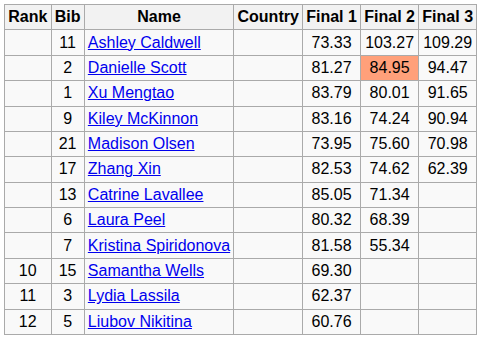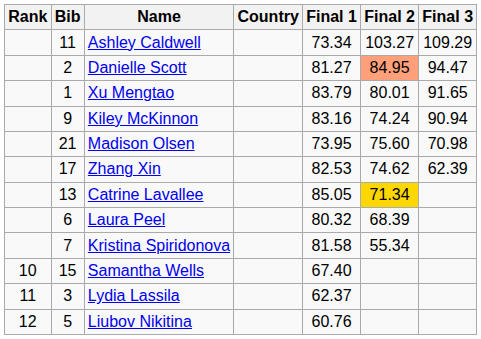Ashley Caldwell | Final 1: 73.33 -> 73.34
Catrine Lavallee | Final 2: no background -> gold background
Samantha Wells | Final 1: 69.30 -> 67.40
